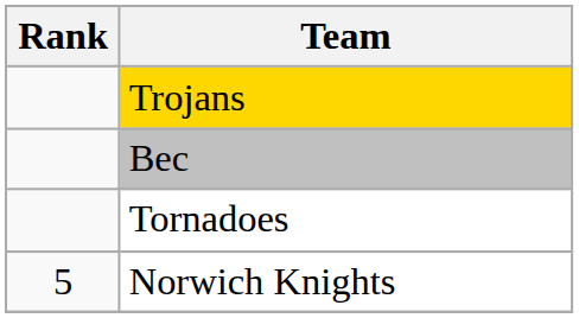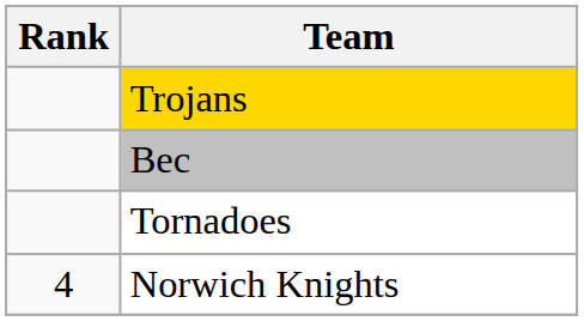Norwich Knights | Rank: 5 -> 4
